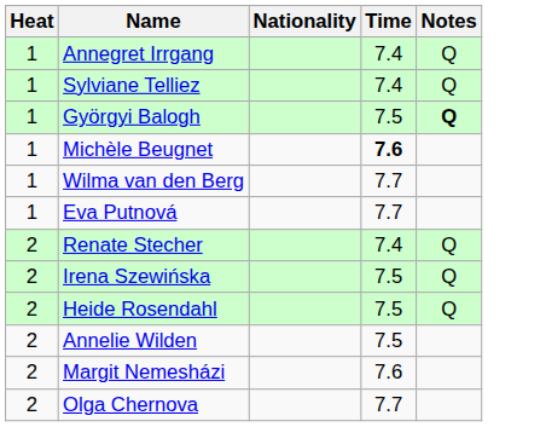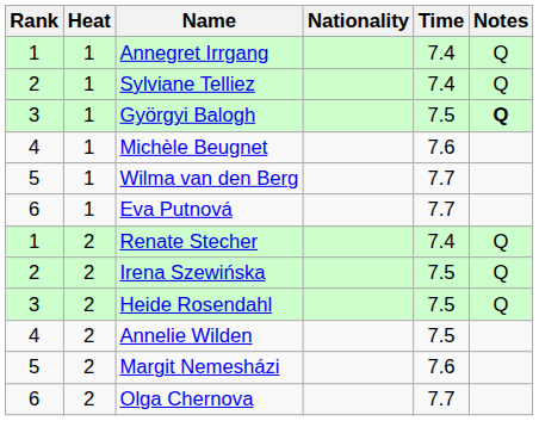+ column: Rank | 1 | 2 | 3 | 4 | 5 | 6 | 1 | 2 | 3 | 4 | 5 | 6
Michèle Beugnet | Time: bold -> normal
